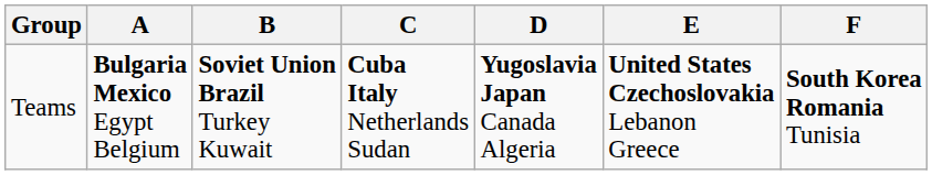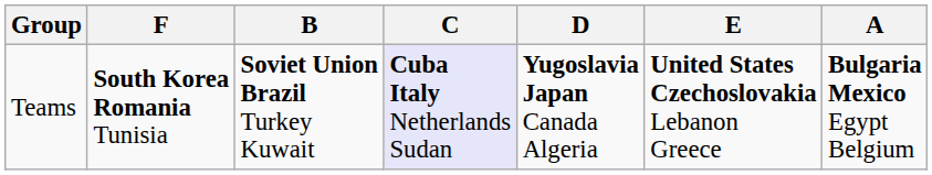columns swapped: A <-> F
Teams | C: no background -> lavender background
